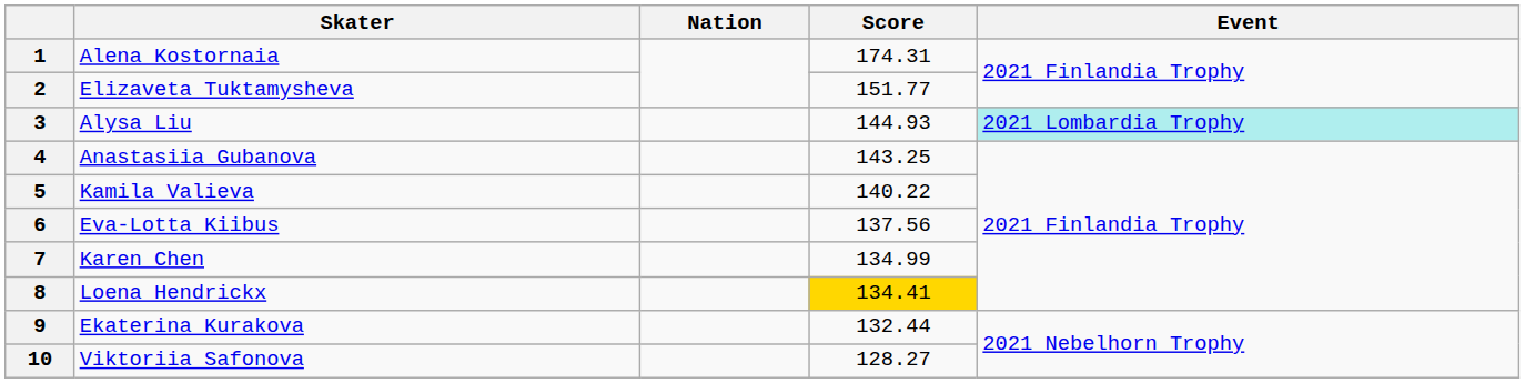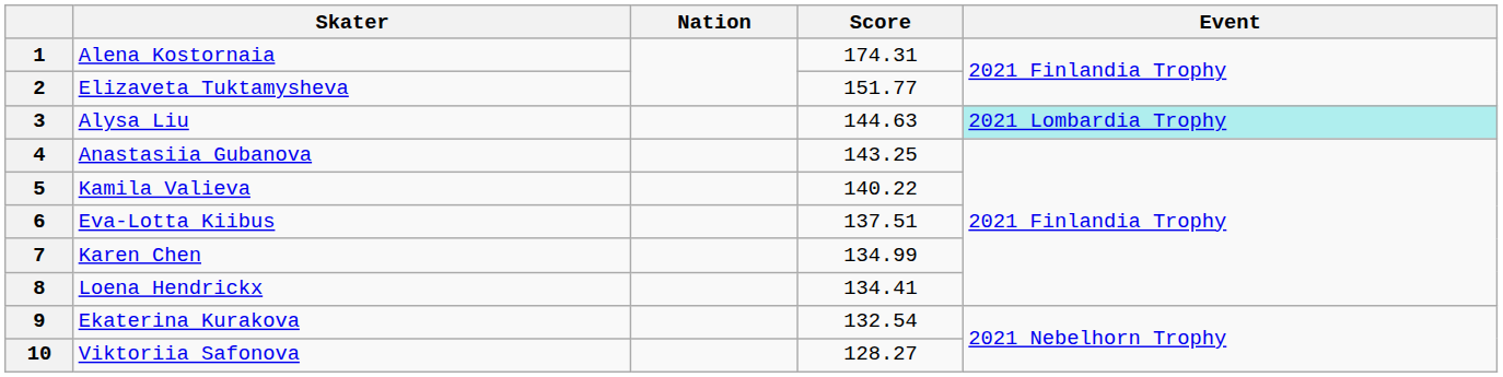3 | Score: 144.93 -> 144.63
6 | Score: 137.56 -> 137.51
8 | Score: gold background -> no background
9 | Score: 132.44 -> 132.54
